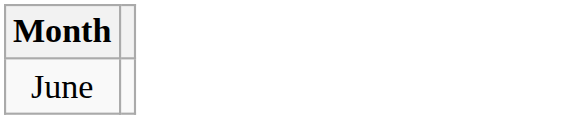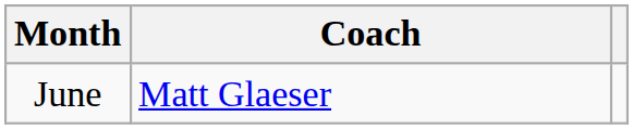+ column: Coach | Matt Glaeser
